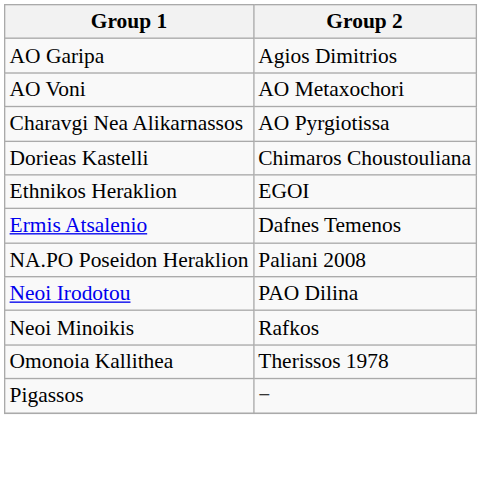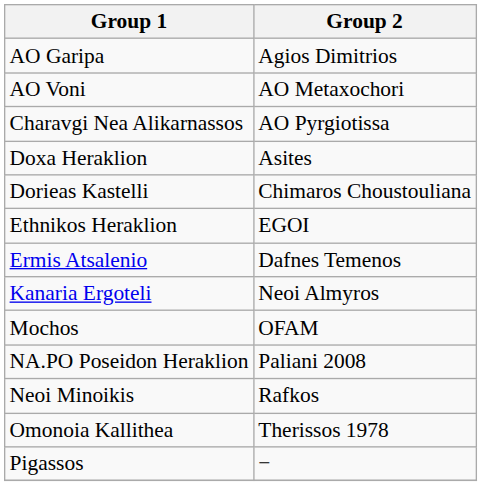+ row: Doxa Heraklion | Asites
+ row: Kanaria Ergoteli | Neoi Almyros
+ row: Mochos | OFAM
- row: Neoi Irodotou | PAO Dilina
